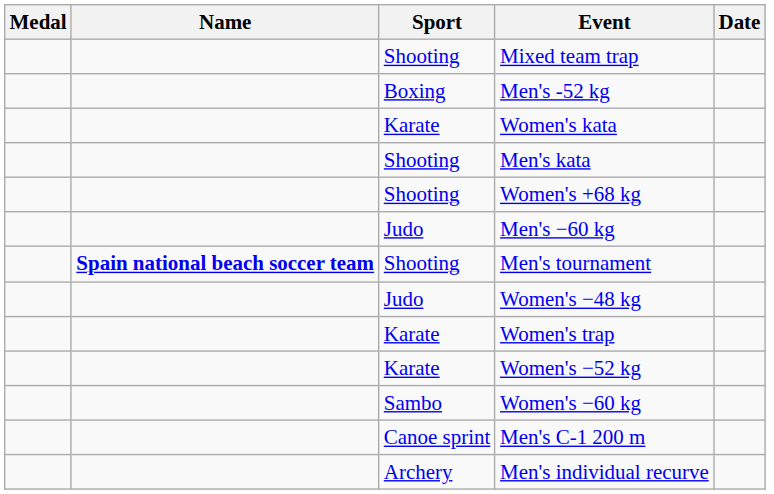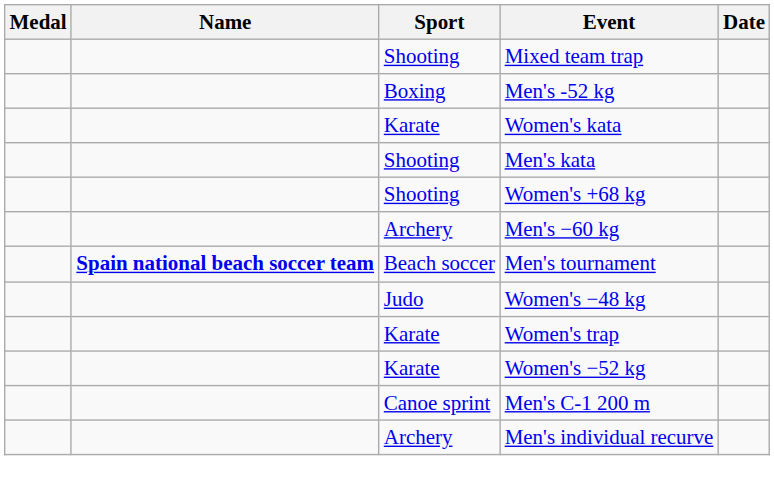Men's −60 kg | Sport: Judo -> Archery
Men's tournament | Sport: Shooting -> Beach soccer
- row: Sambo | Women's −60 kg
